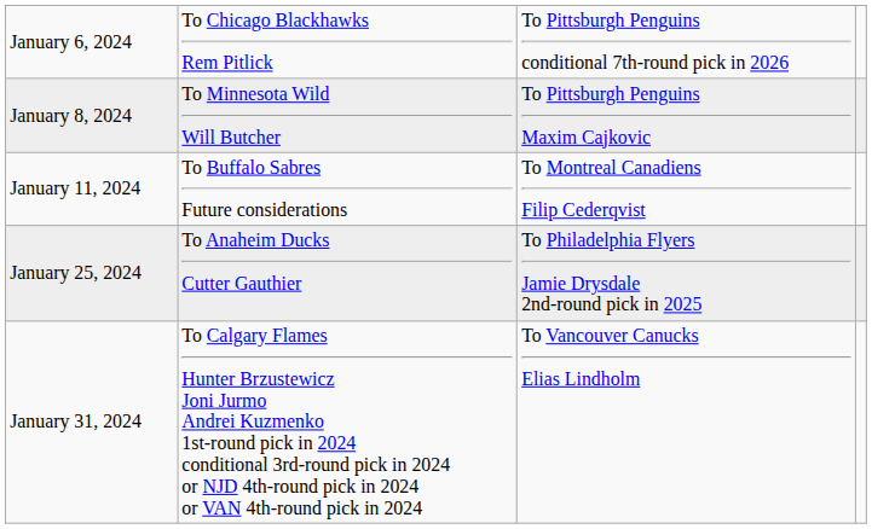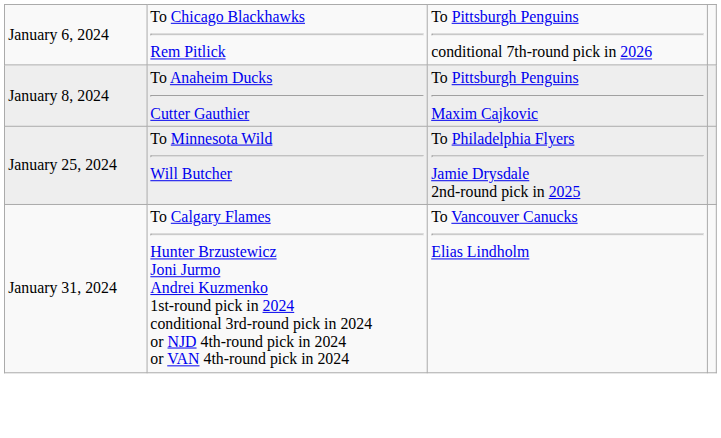January 8, 2024 | column 2: To Minnesota Wild Will Butcher -> To Anaheim Ducks Cutter Gauthier
- row: January 11, 2024 | To Buffalo Sabres Future considerations | To Montreal Canadiens Filip Cederqvist
January 25, 2024 | column 2: To Anaheim Ducks Cutter Gauthier -> To Minnesota Wild Will Butcher
